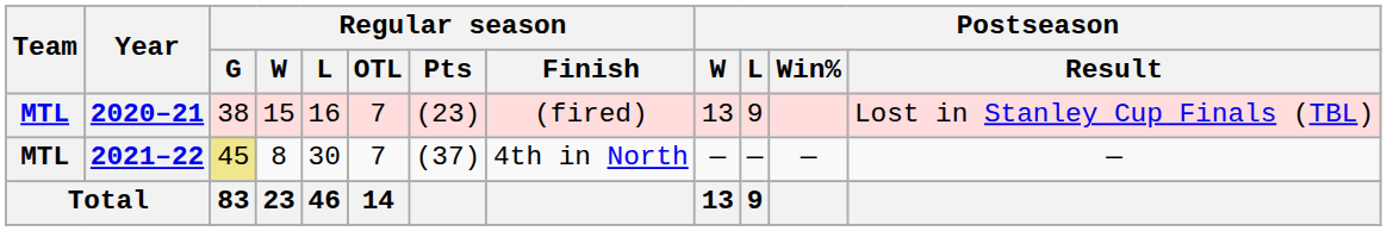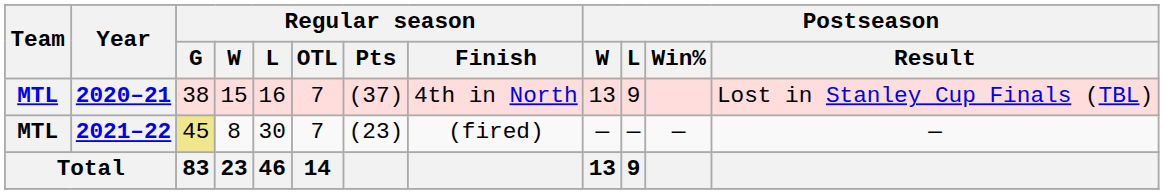2020–21 | Regular season / Pts: (23) -> (37)
2020–21 | Regular season / Finish: (fired) -> 4th in North
2021–22 | Regular season / Pts: (37) -> (23)
2021–22 | Regular season / Finish: 4th in North -> (fired)
